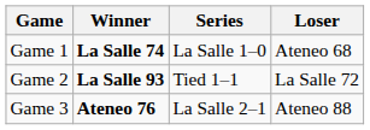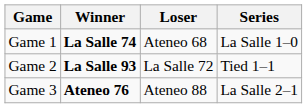columns swapped: Loser <-> Series
